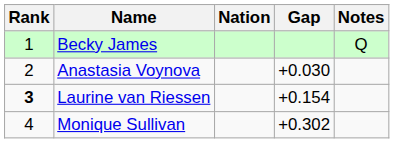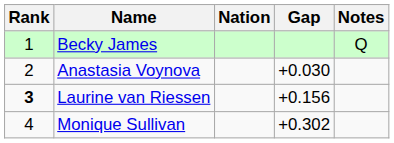Laurine van Riessen | Gap: +0.154 -> +0.156
